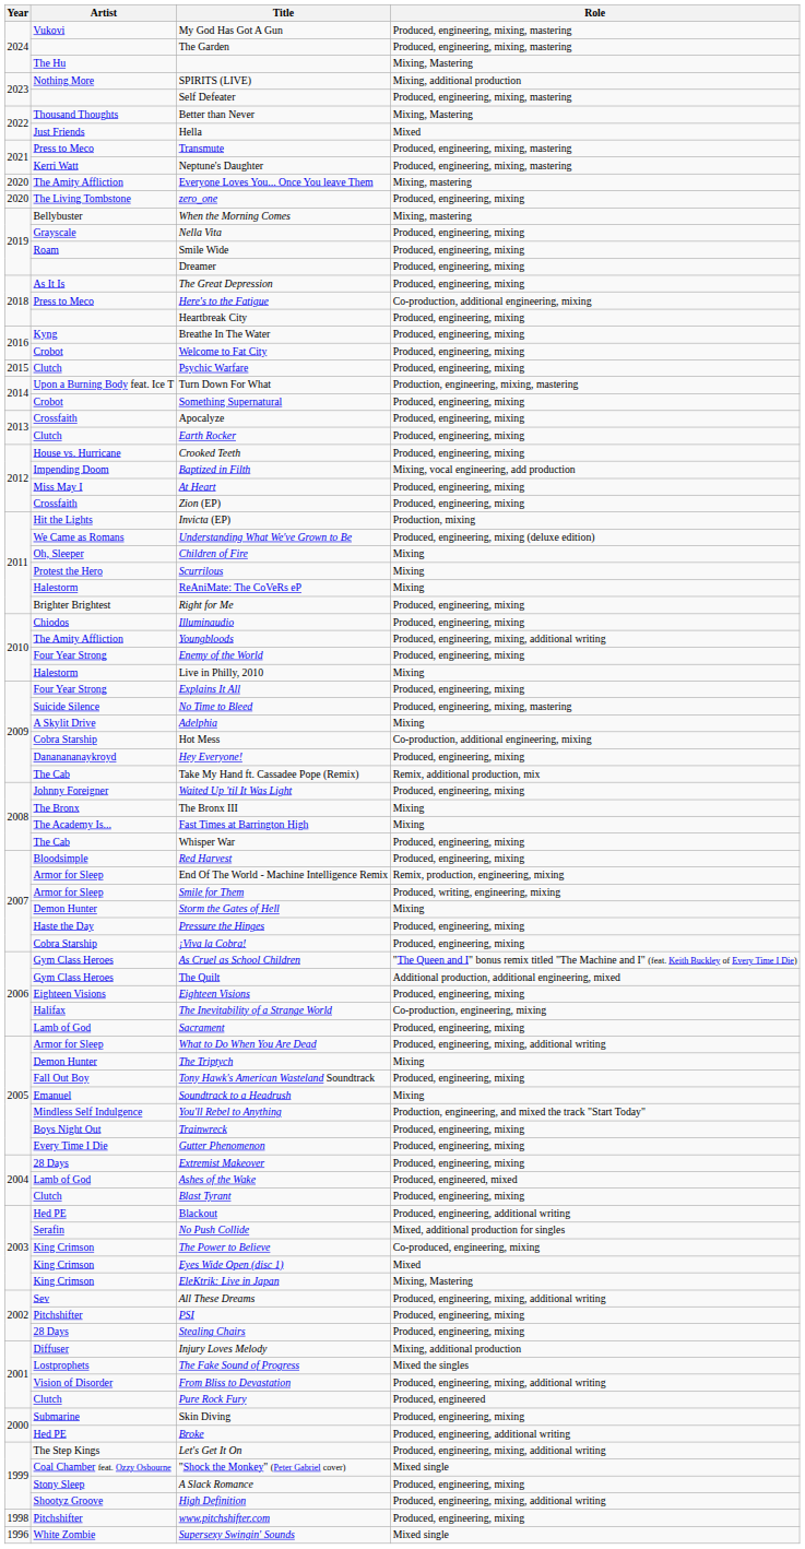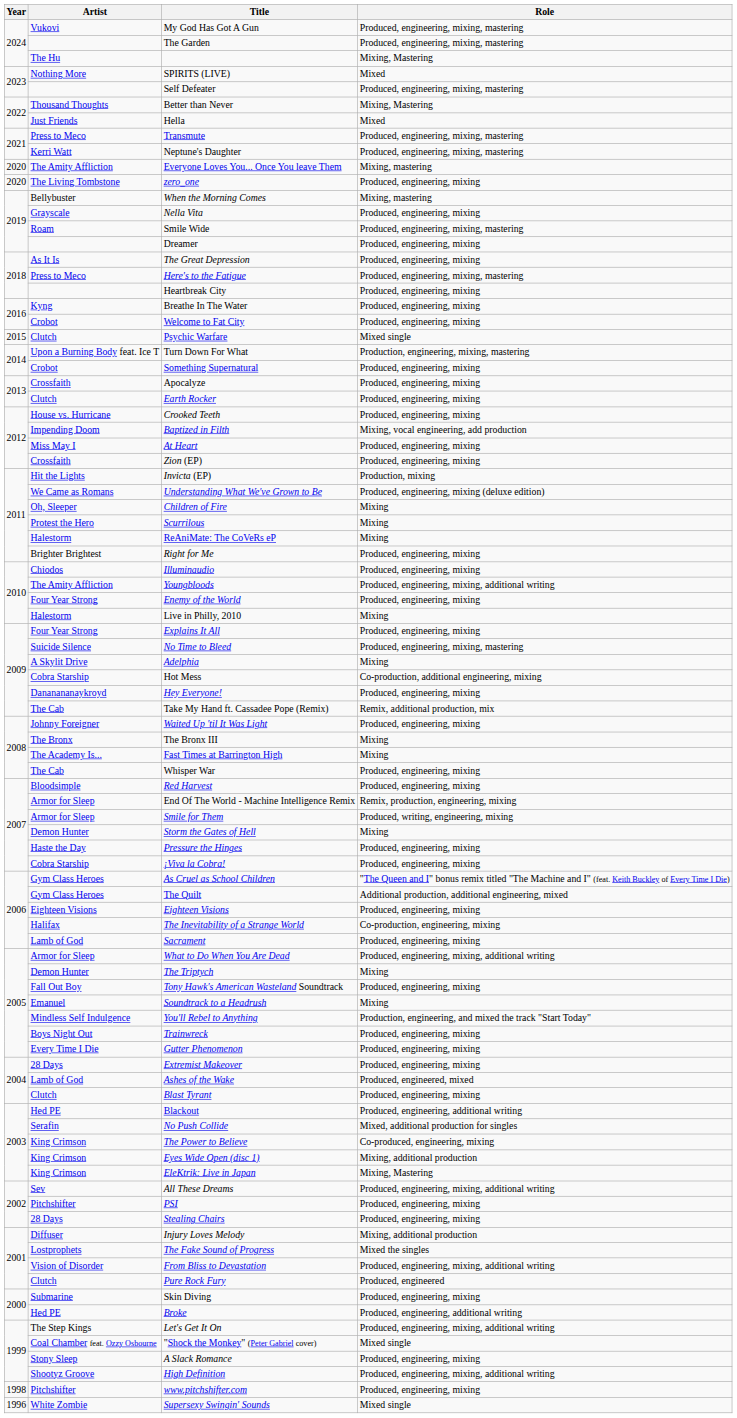SPIRITS (LIVE) | Role: Mixing, additional production -> Mixed
Smile Wide | Role: Produced, engineering, mixing -> Produced, engineering, mixing, mastering
Here's to the Fatigue | Role: Co-production, additional engineering, mixing -> Produced, engineering, mixing, mastering
Psychic Warfare | Role: Produced, engineering, mixing -> Mixed single
Eyes Wide Open (disc 1) | Role: Mixed -> Mixing, additional production
